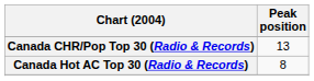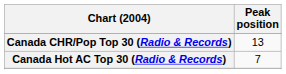Canada Hot AC Top 30 (Radio & Records) | Peak position: 8 -> 7
